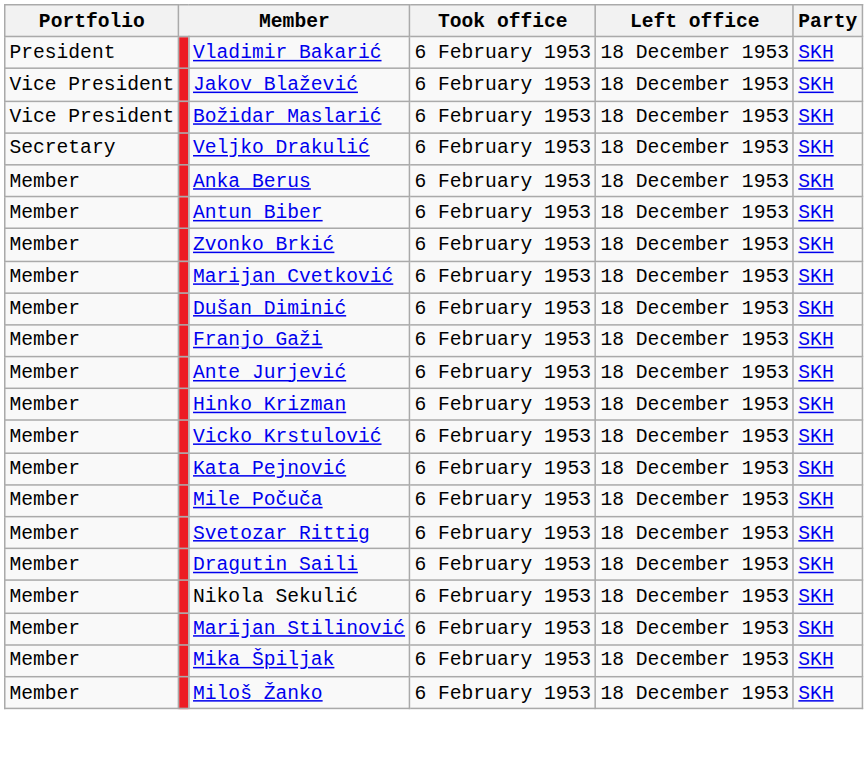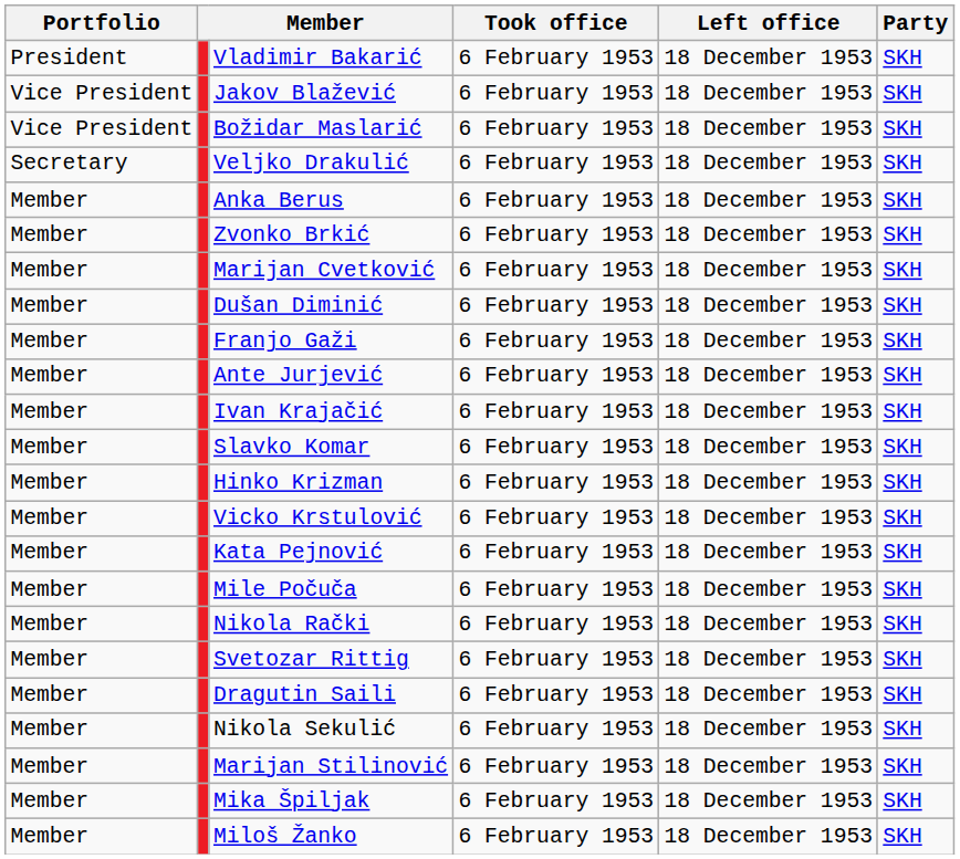- row: Member | Antun Biber | 6 February 1953 | 18 December 1953 | SKH
+ row: Member | Ivan Krajačić | 6 February 1953 | 18 December 1953 | SKH
+ row: Member | Slavko Komar | 6 February 1953 | 18 December 1953 | SKH
+ row: Member | Nikola Rački | 6 February 1953 | 18 December 1953 | SKH
